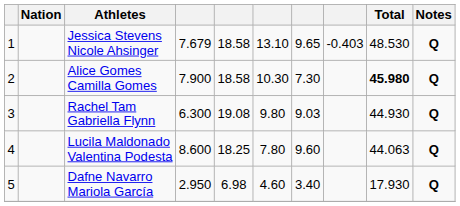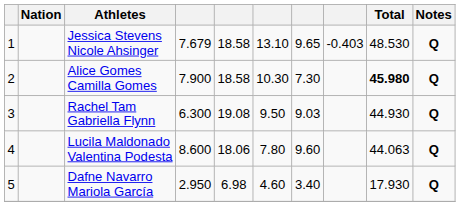Rachel Tam Gabriella Flynn | column 6: 9.80 -> 9.50
Lucila Maldonado Valentina Podesta | column 5: 18.25 -> 18.06
